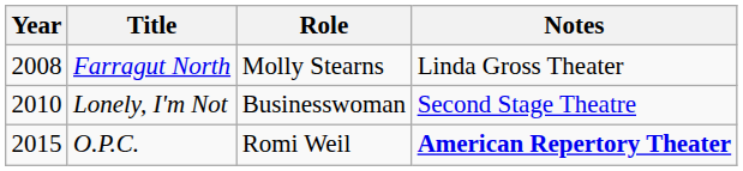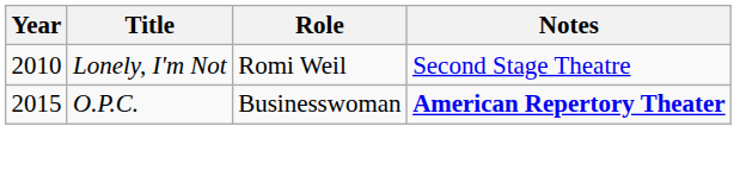- row: 2008 | Farragut North | Molly Stearns | Linda Gross Theater
Lonely, I'm Not | Role: Businesswoman -> Romi Weil
O.P.C. | Role: Romi Weil -> Businesswoman
